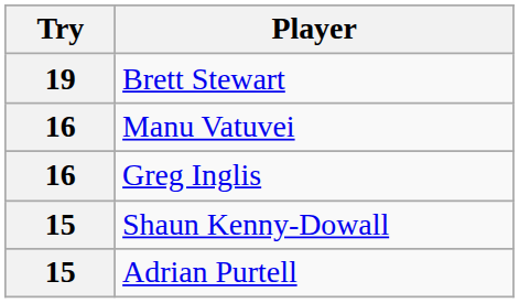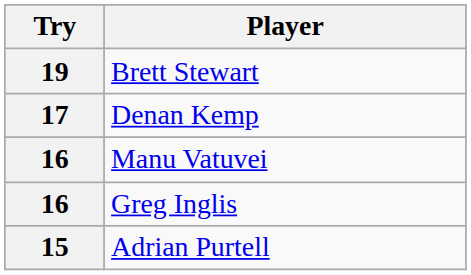+ row: 17 | Denan Kemp
- row: 15 | Shaun Kenny-Dowall
